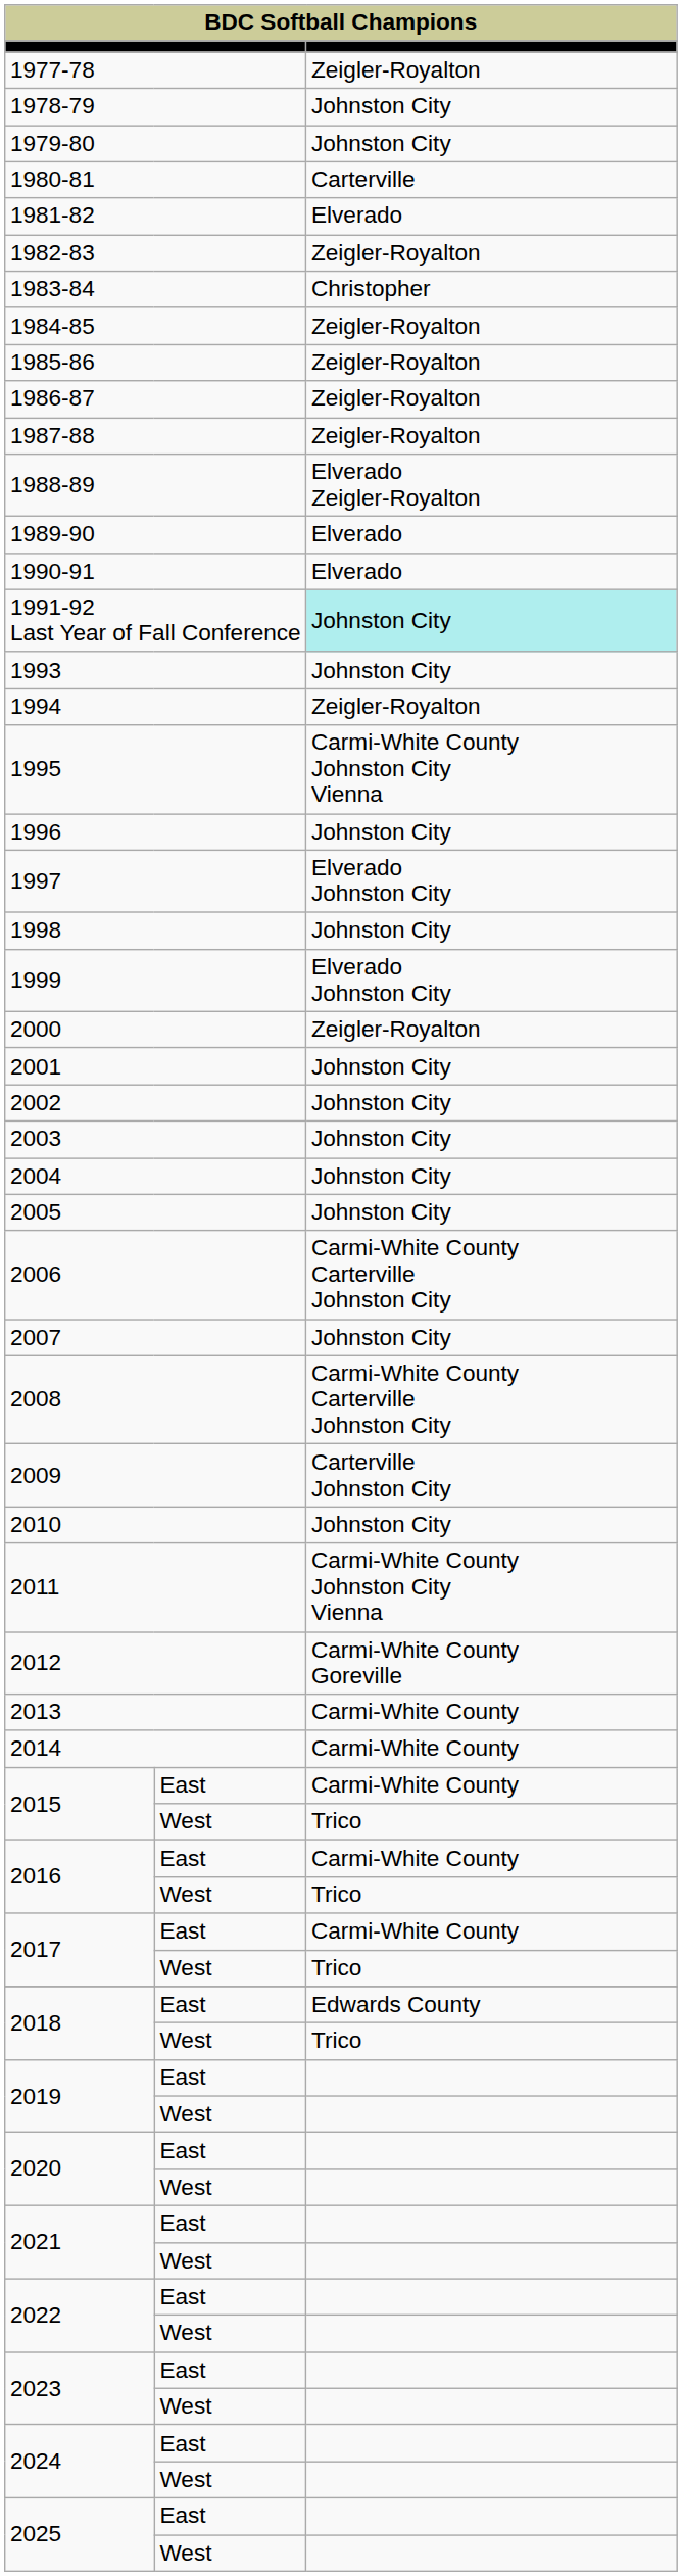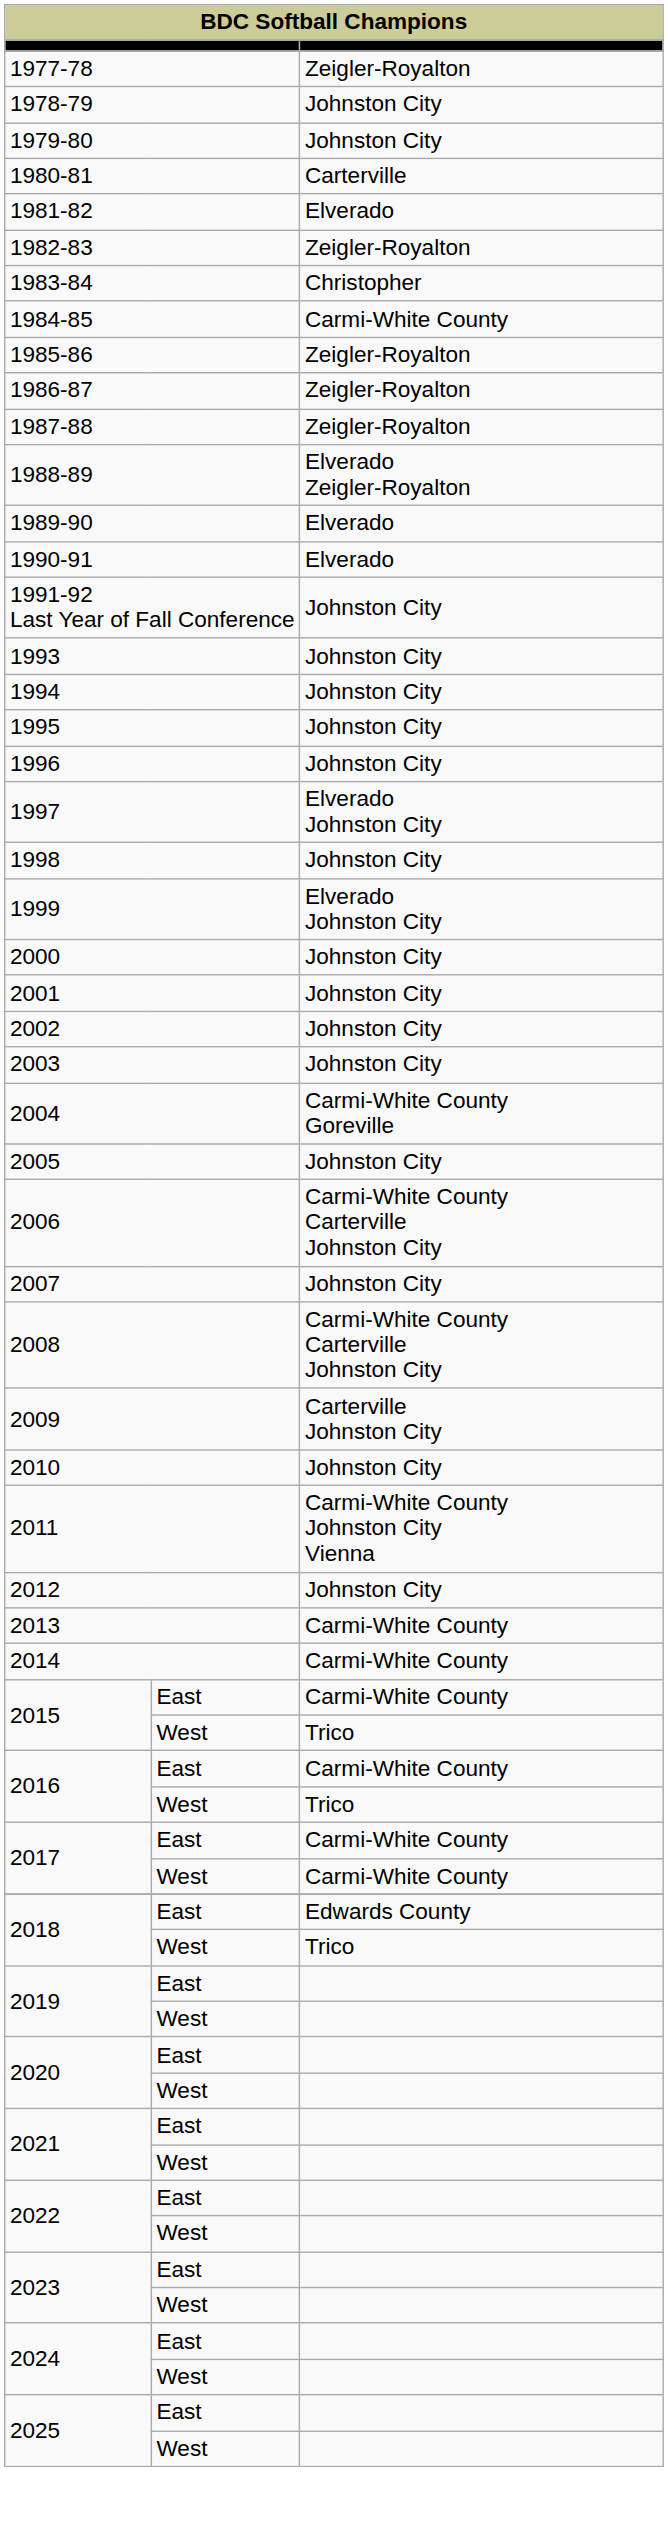1984-85 | column 3: Zeigler-Royalton -> Carmi-White County
1991-92 Last Year of Fall Conference | column 3: paleturquoise background -> no background
1994 | column 3: Zeigler-Royalton -> Johnston City
1995 | column 3: Carmi-White County Johnston City Vienna -> Johnston City
2000 | column 3: Zeigler-Royalton -> Johnston City
2004 | column 3: Johnston City -> Carmi-White County Goreville
2012 | column 3: Carmi-White County Goreville -> Johnston City
2017 / West | column 3: Trico -> Carmi-White County
